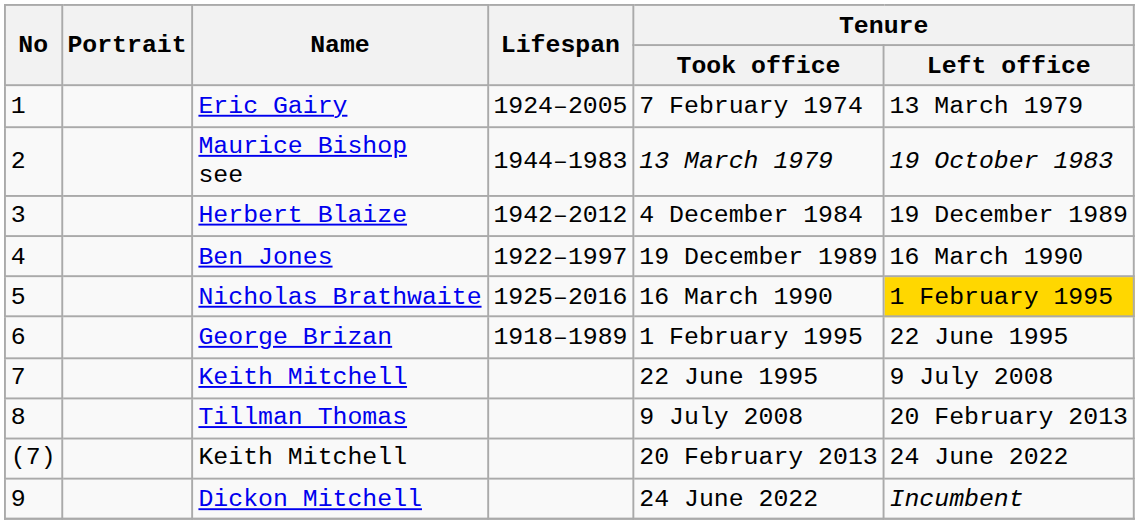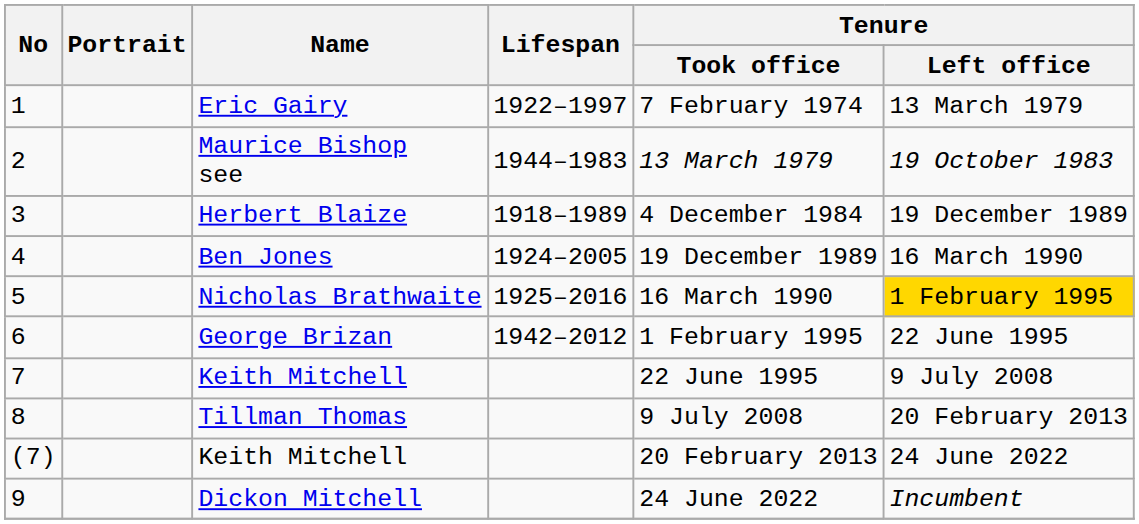Eric Gairy | Lifespan: 1924–2005 -> 1922–1997
Herbert Blaize | Lifespan: 1942–2012 -> 1918–1989
Ben Jones | Lifespan: 1922–1997 -> 1924–2005
George Brizan | Lifespan: 1918–1989 -> 1942–2012
